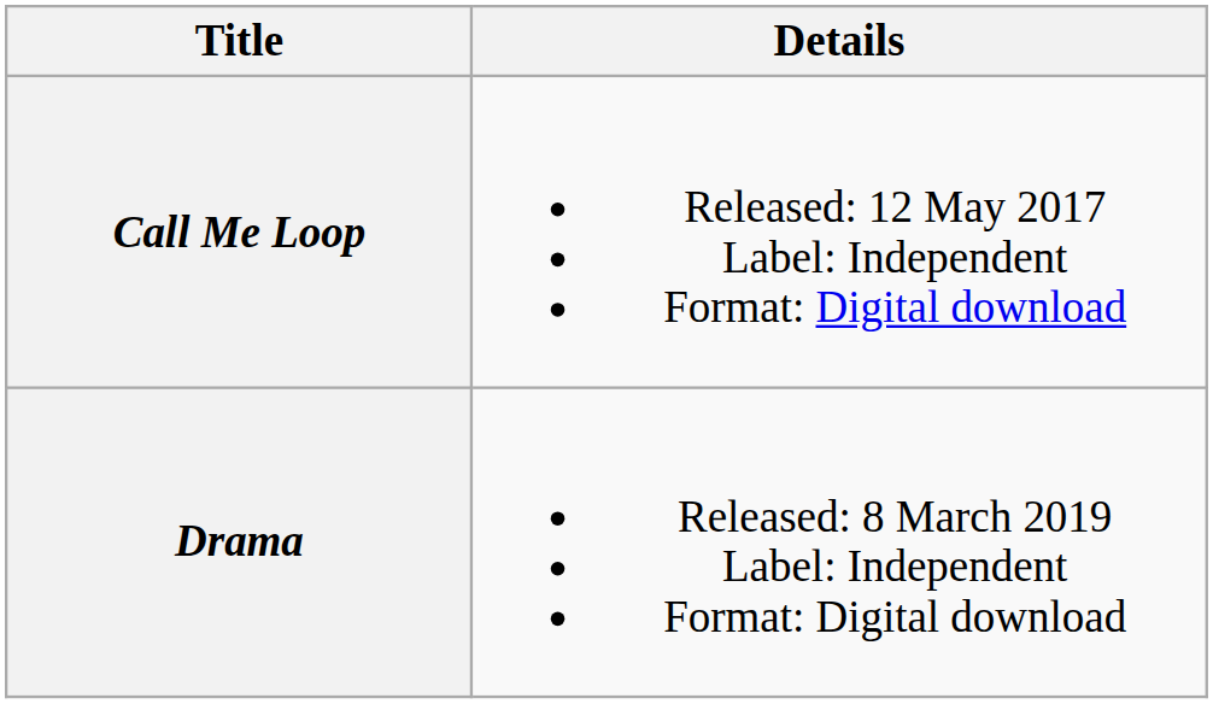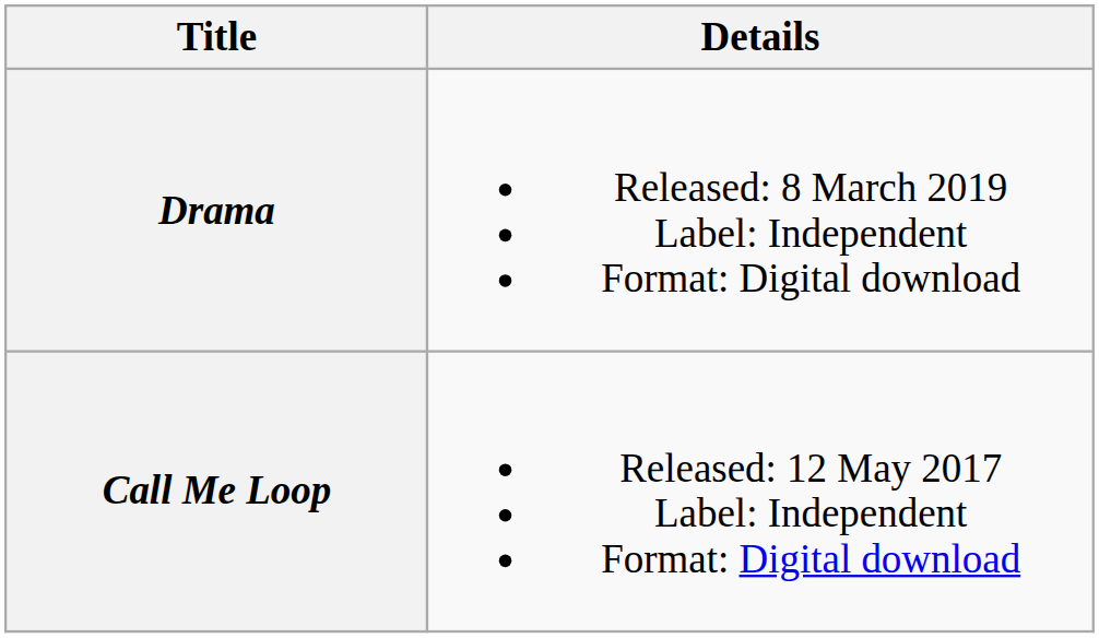rows swapped: Call Me Loop <-> Drama
